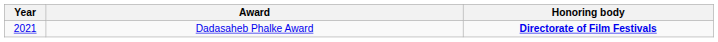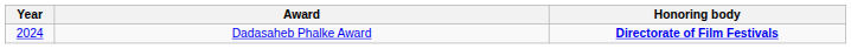Dadasaheb Phalke Award | Year: 2021 -> 2024
